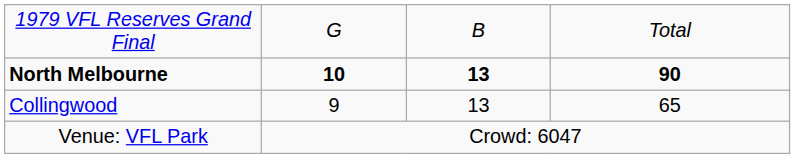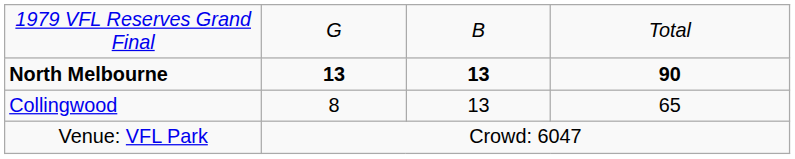North Melbourne | column 2: 10 -> 13
Collingwood | column 2: 9 -> 8
